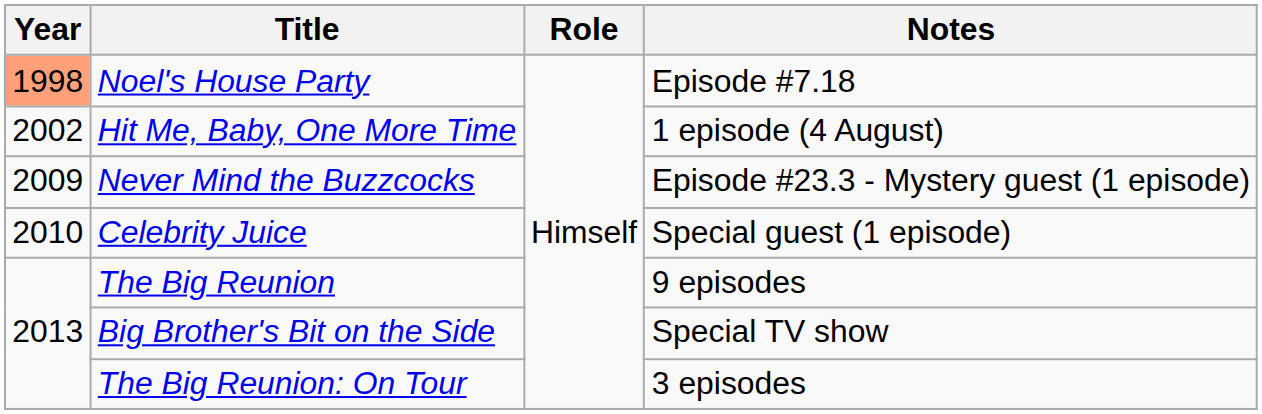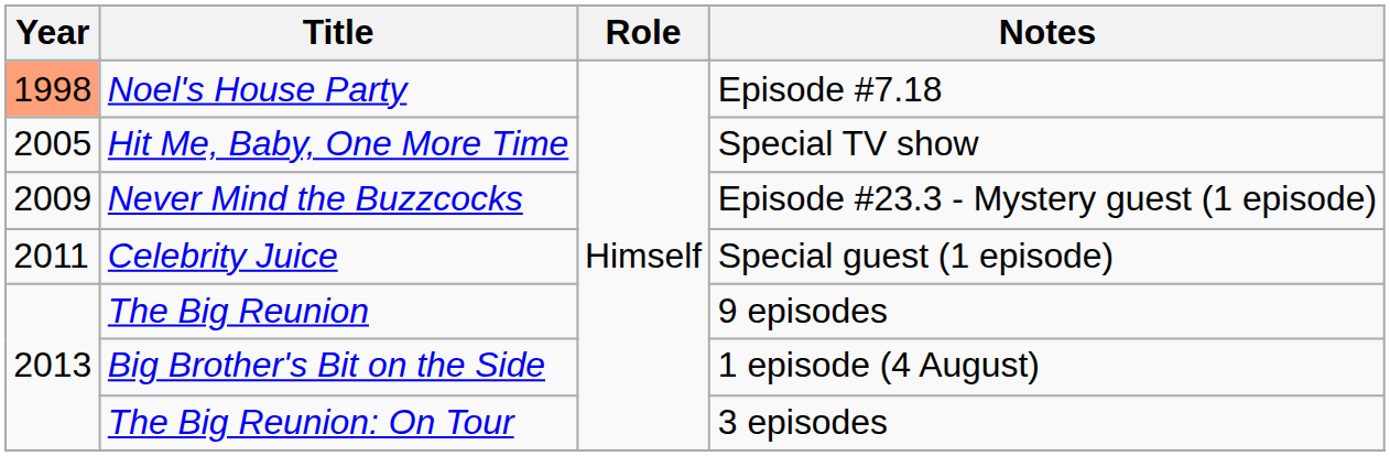Hit Me, Baby, One More Time | Year: 2002 -> 2005
Hit Me, Baby, One More Time | Notes: 1 episode (4 August) -> Special TV show
Celebrity Juice | Year: 2010 -> 2011
Big Brother's Bit on the Side | Notes: Special TV show -> 1 episode (4 August)
